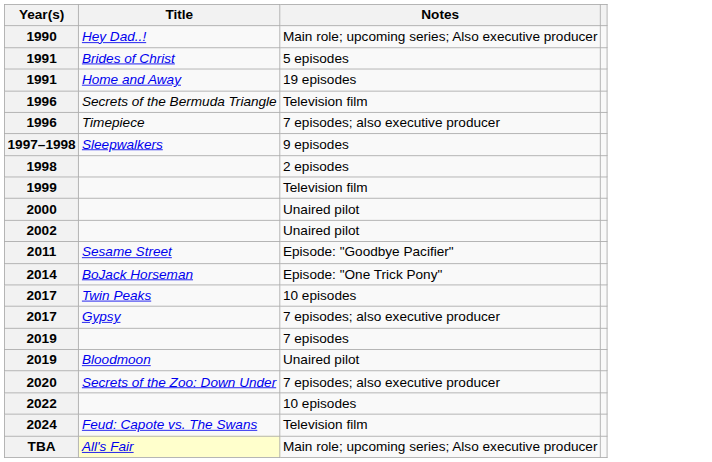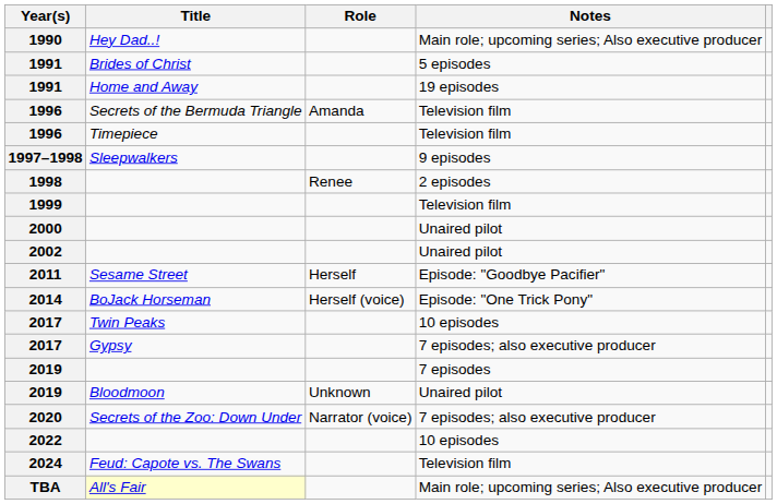+ column: Role | Amanda | Renee | Herself | Herself (voice) | Unknown | Narrator (voice)
1996 / Timepiece | Notes: 7 episodes; also executive producer -> Television film
